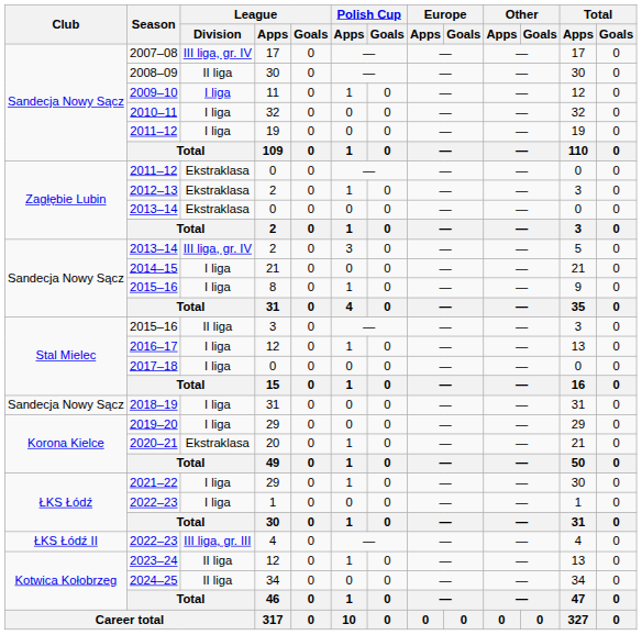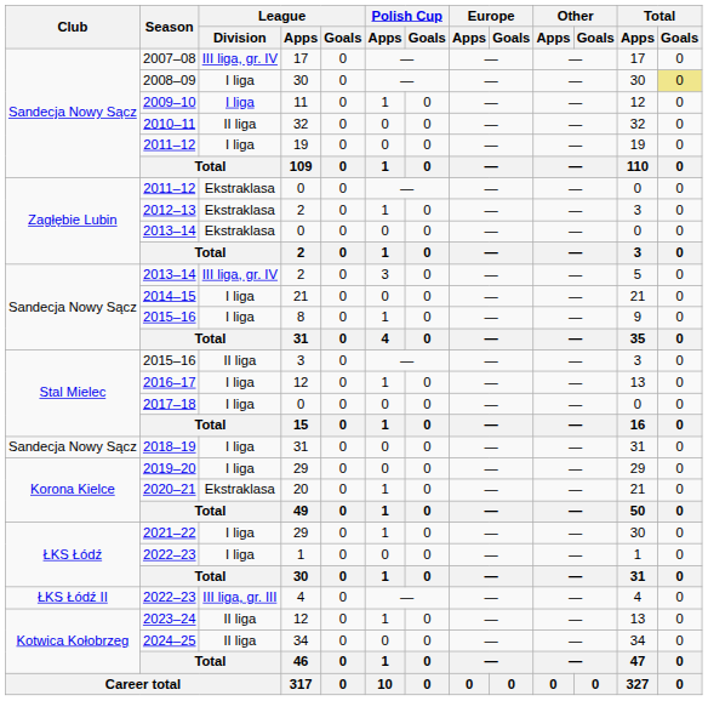2008–09 | League / Division: II liga -> I liga
2008–09 | Total / Goals: no background -> khaki background
2010–11 | League / Division: I liga -> II liga
